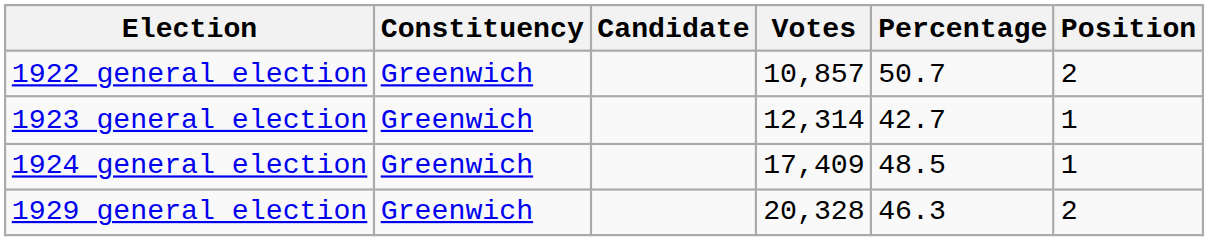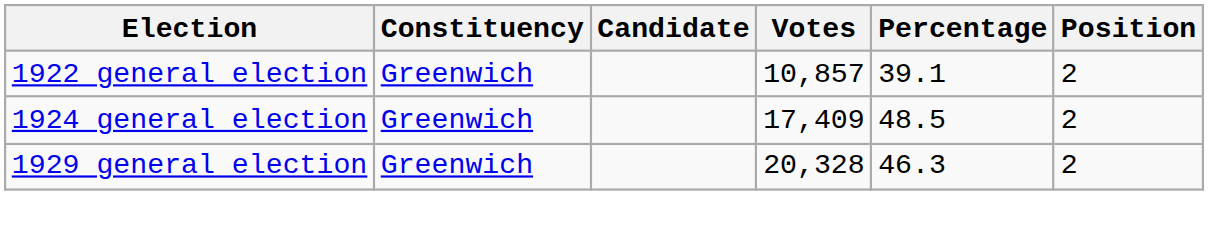1922 general election | Percentage: 50.7 -> 39.1
- row: 1923 general election | Greenwich | 12,314 | 42.7 | 1
1924 general election | Position: 1 -> 2
